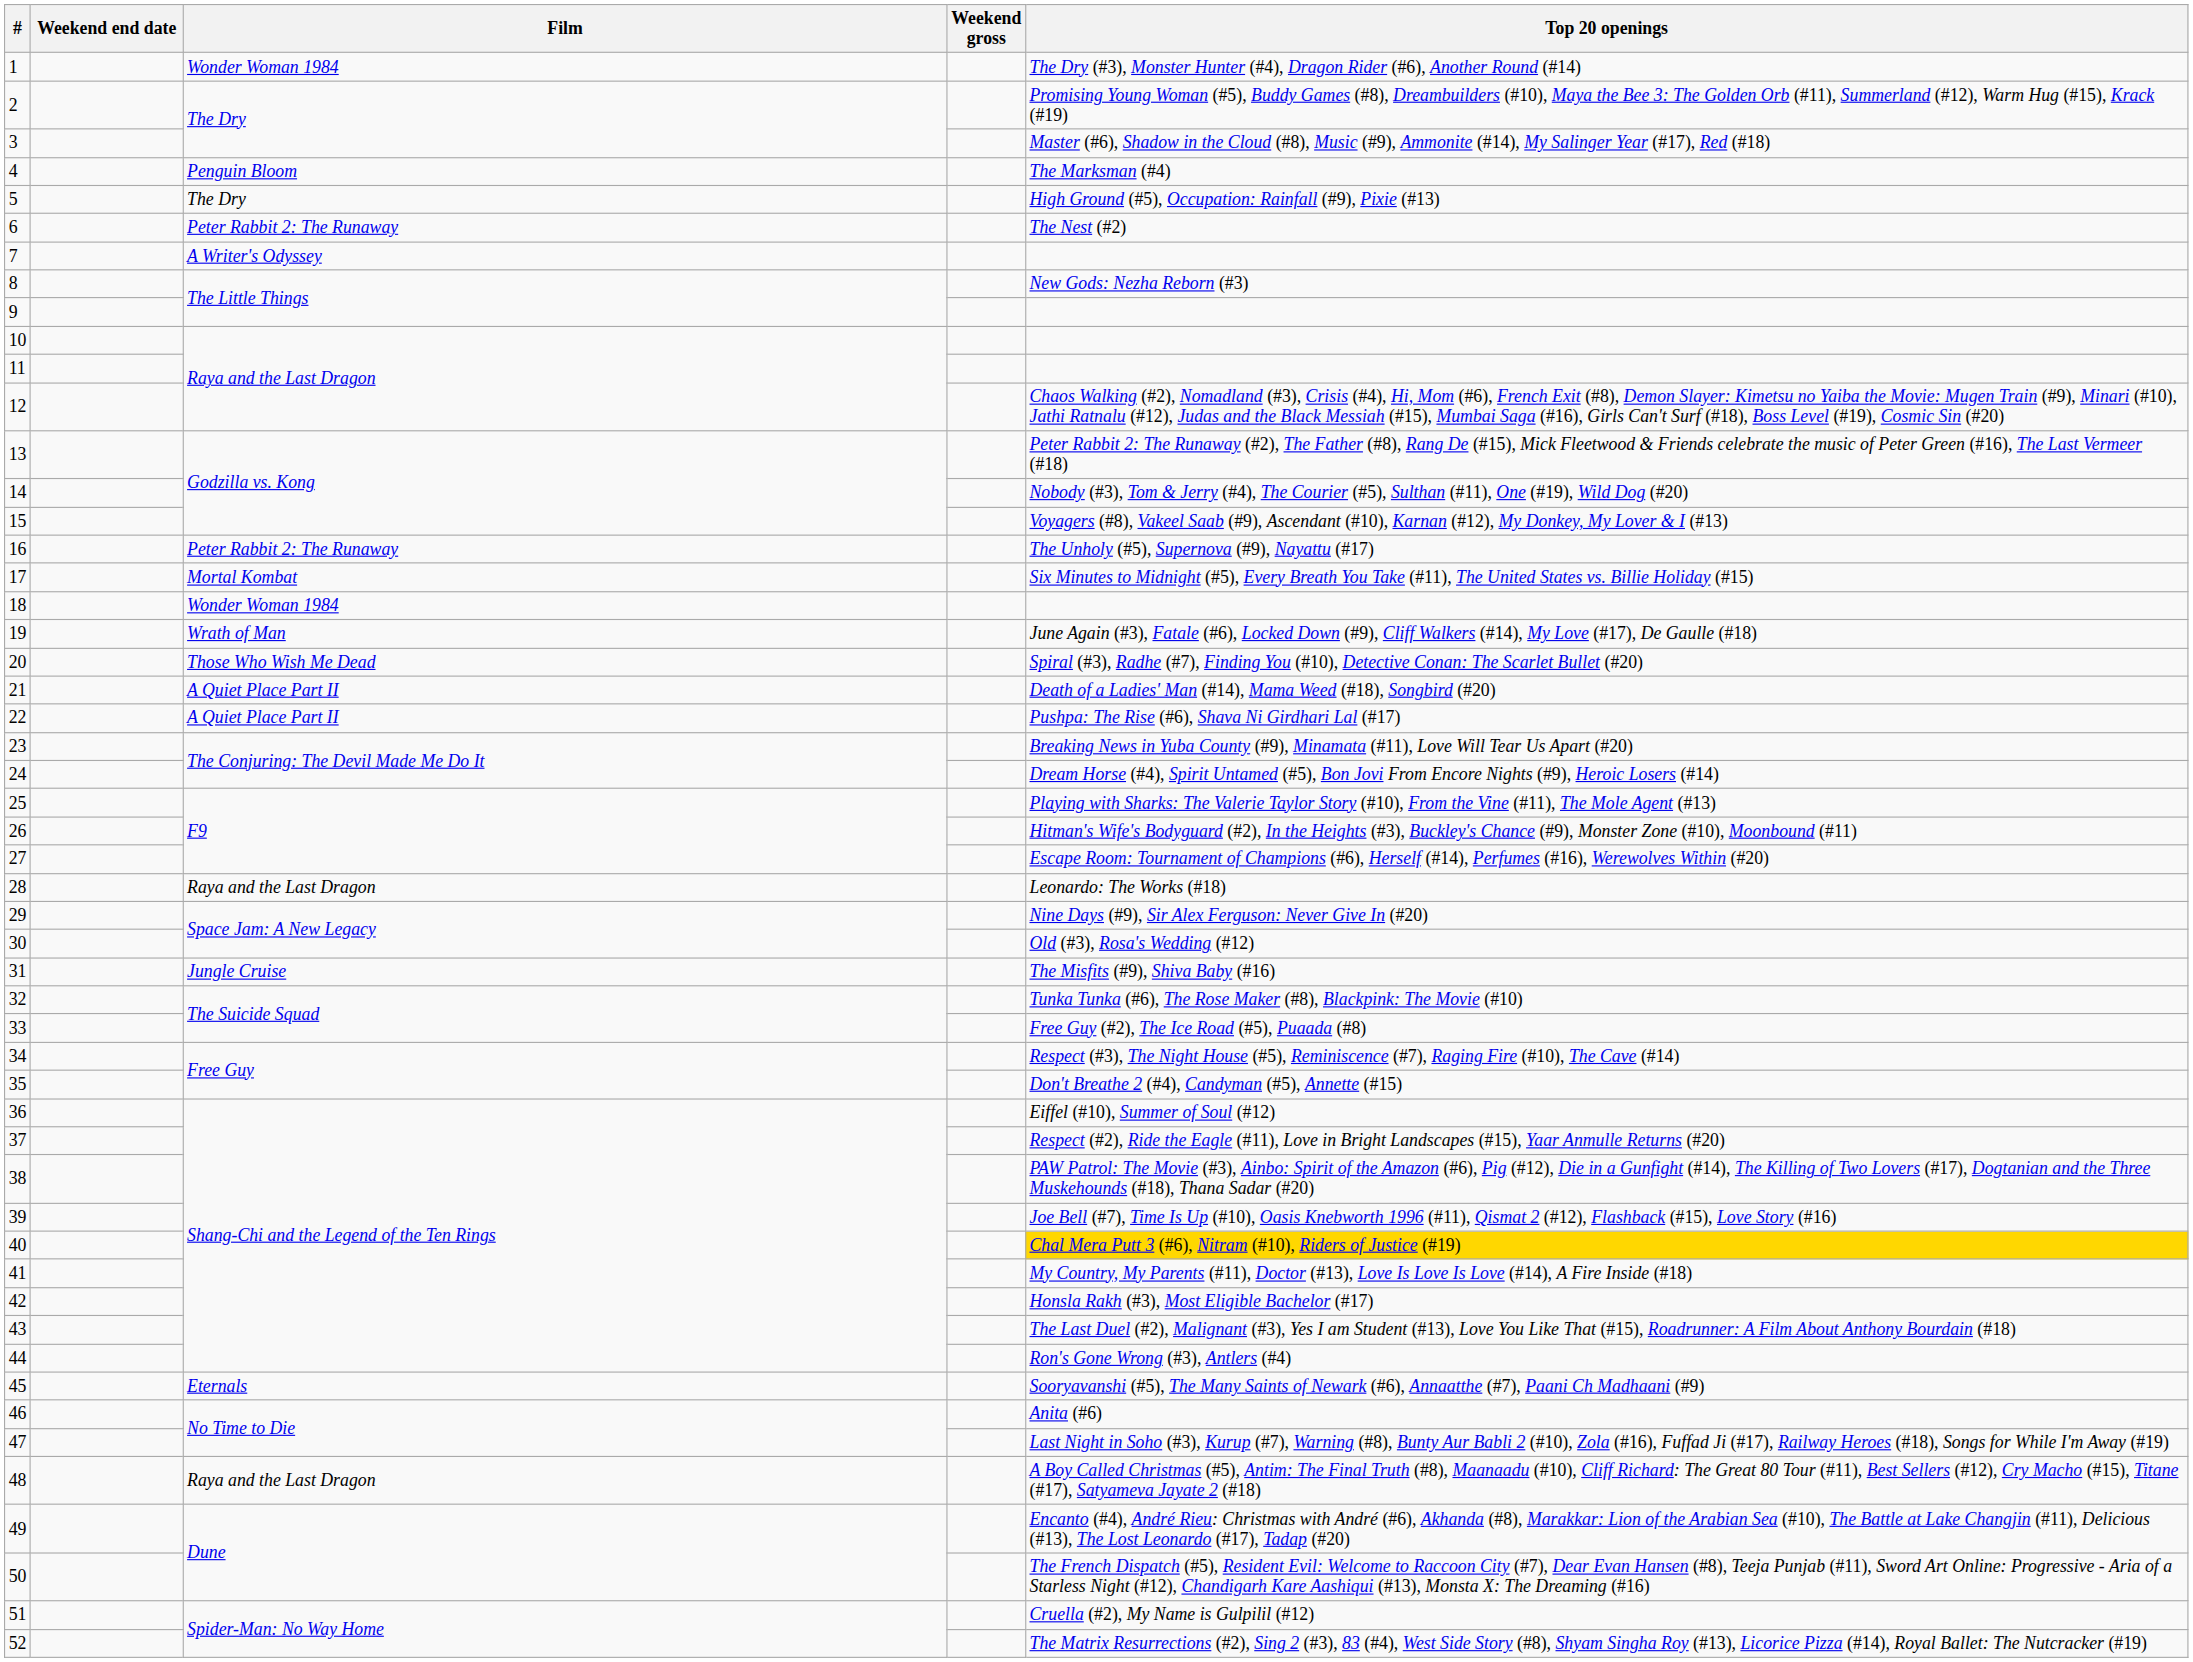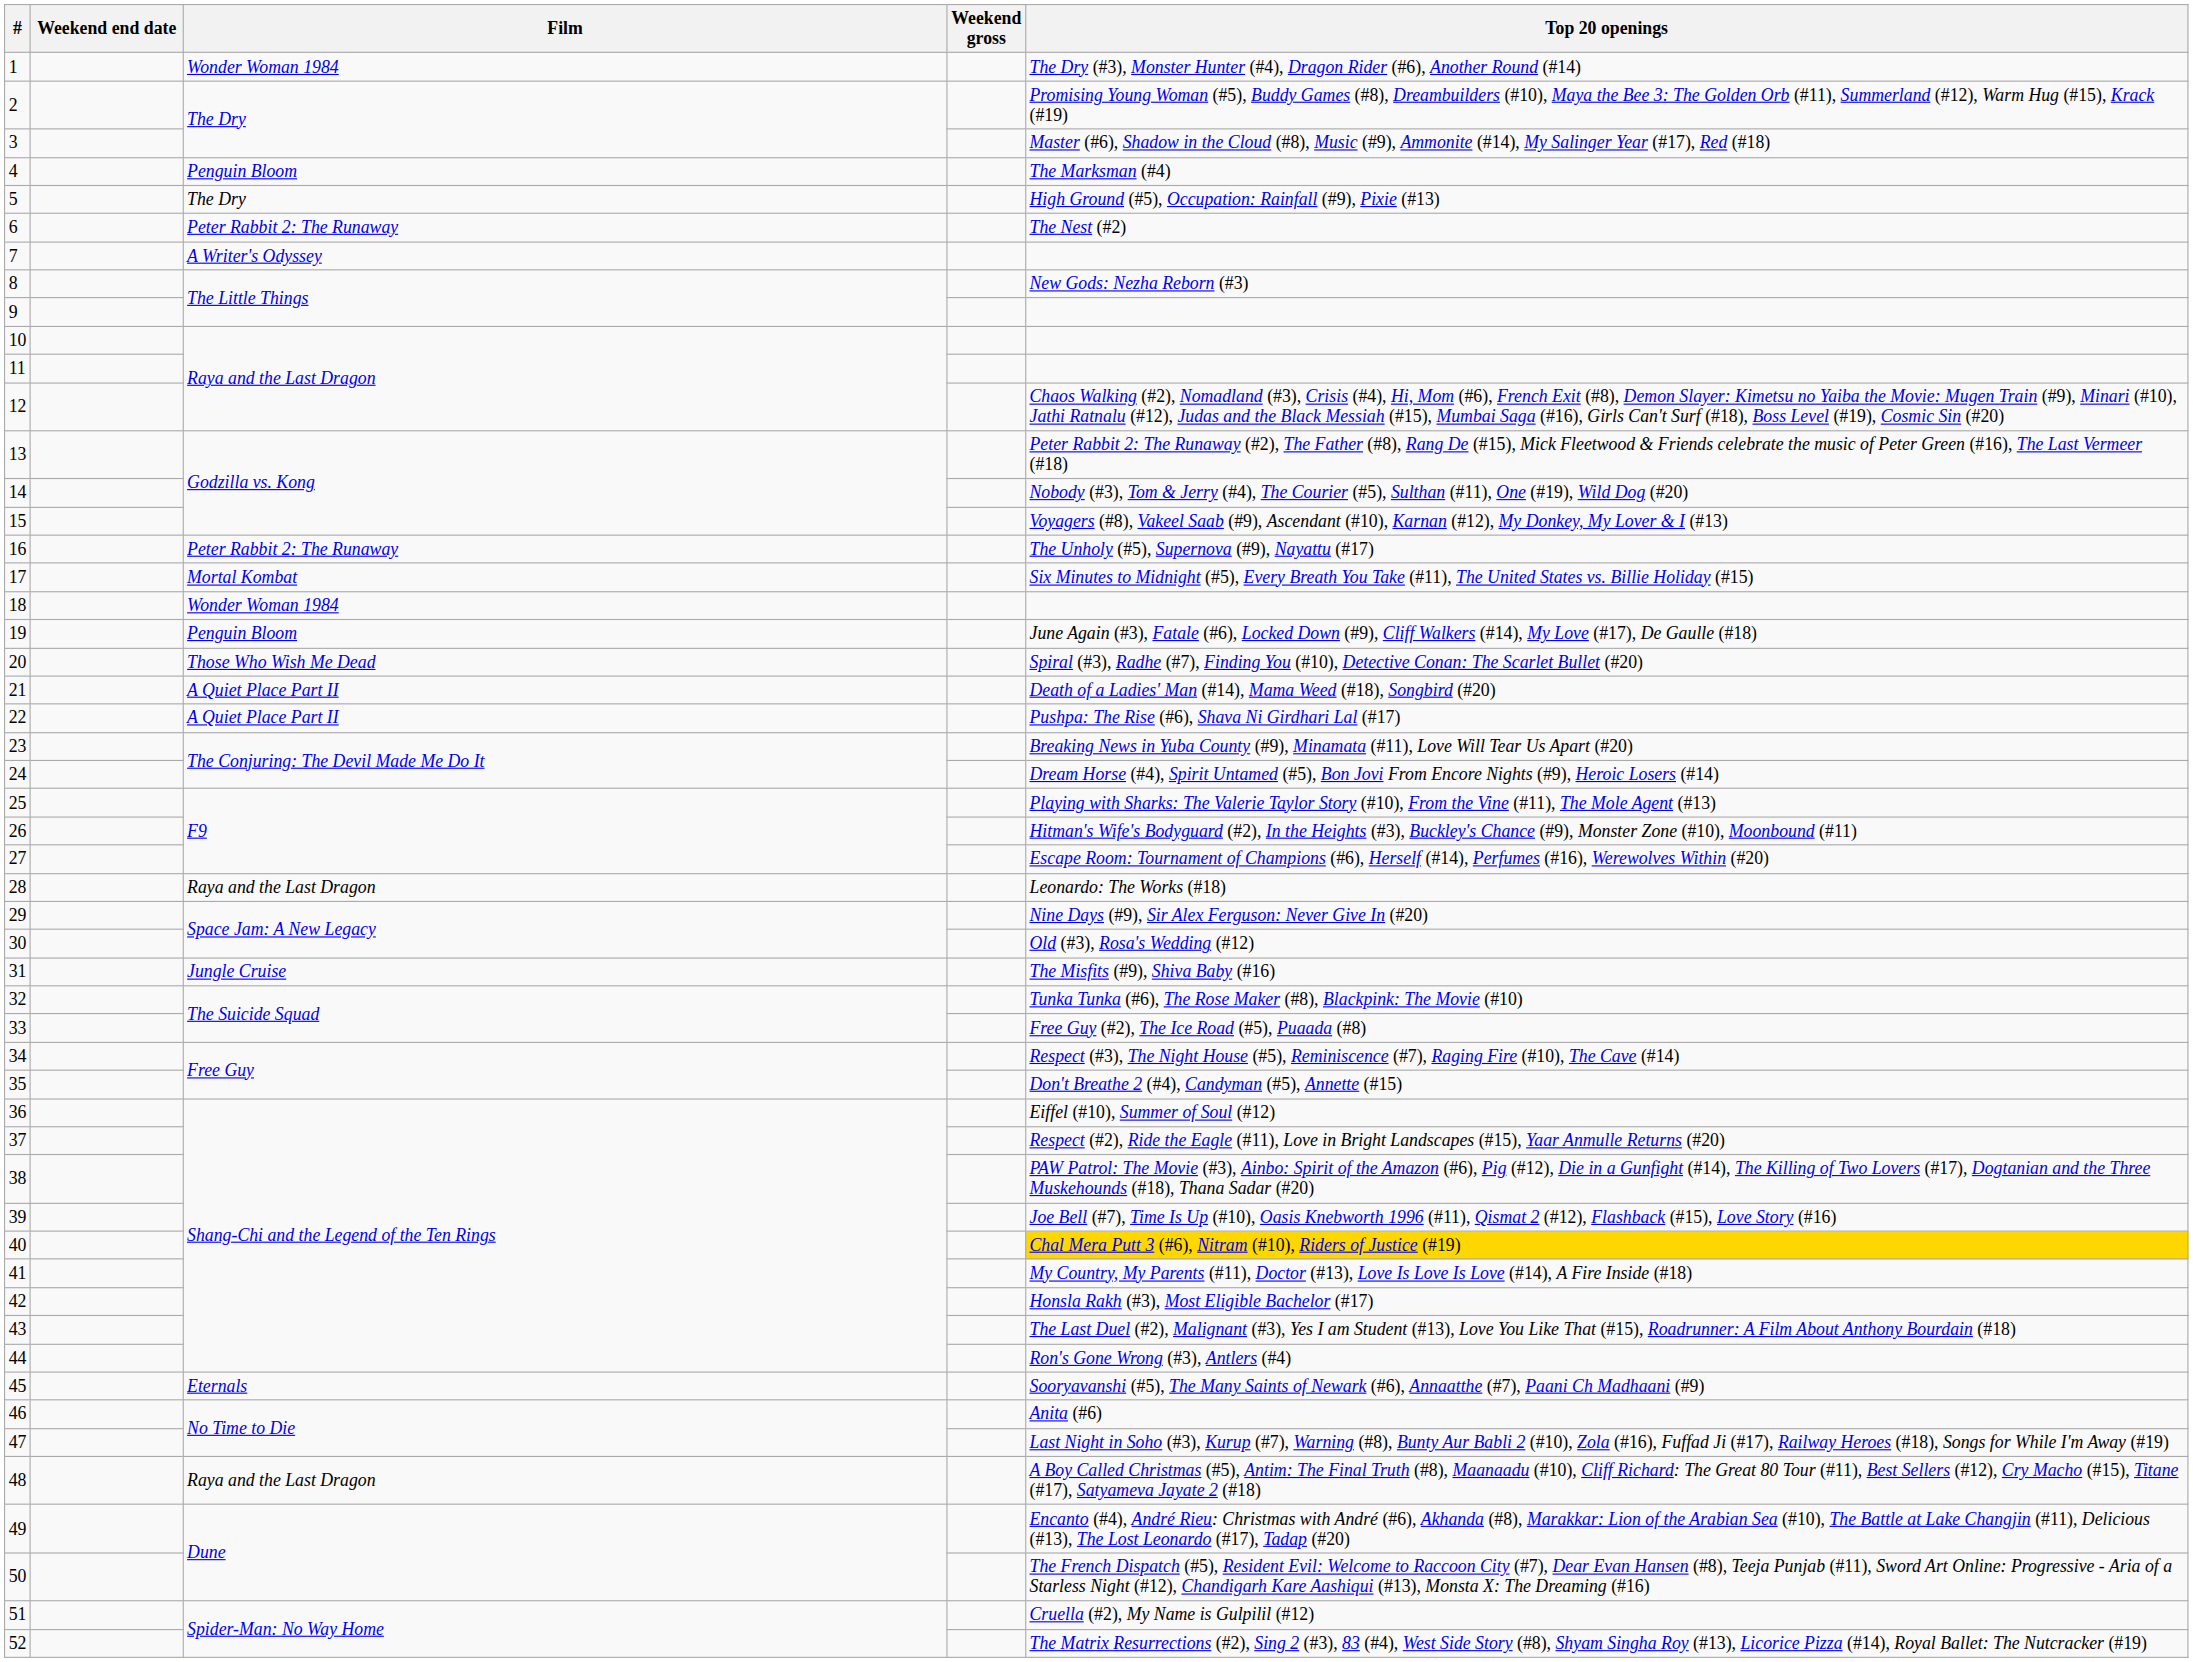19 | Film: Wrath of Man -> Penguin Bloom
